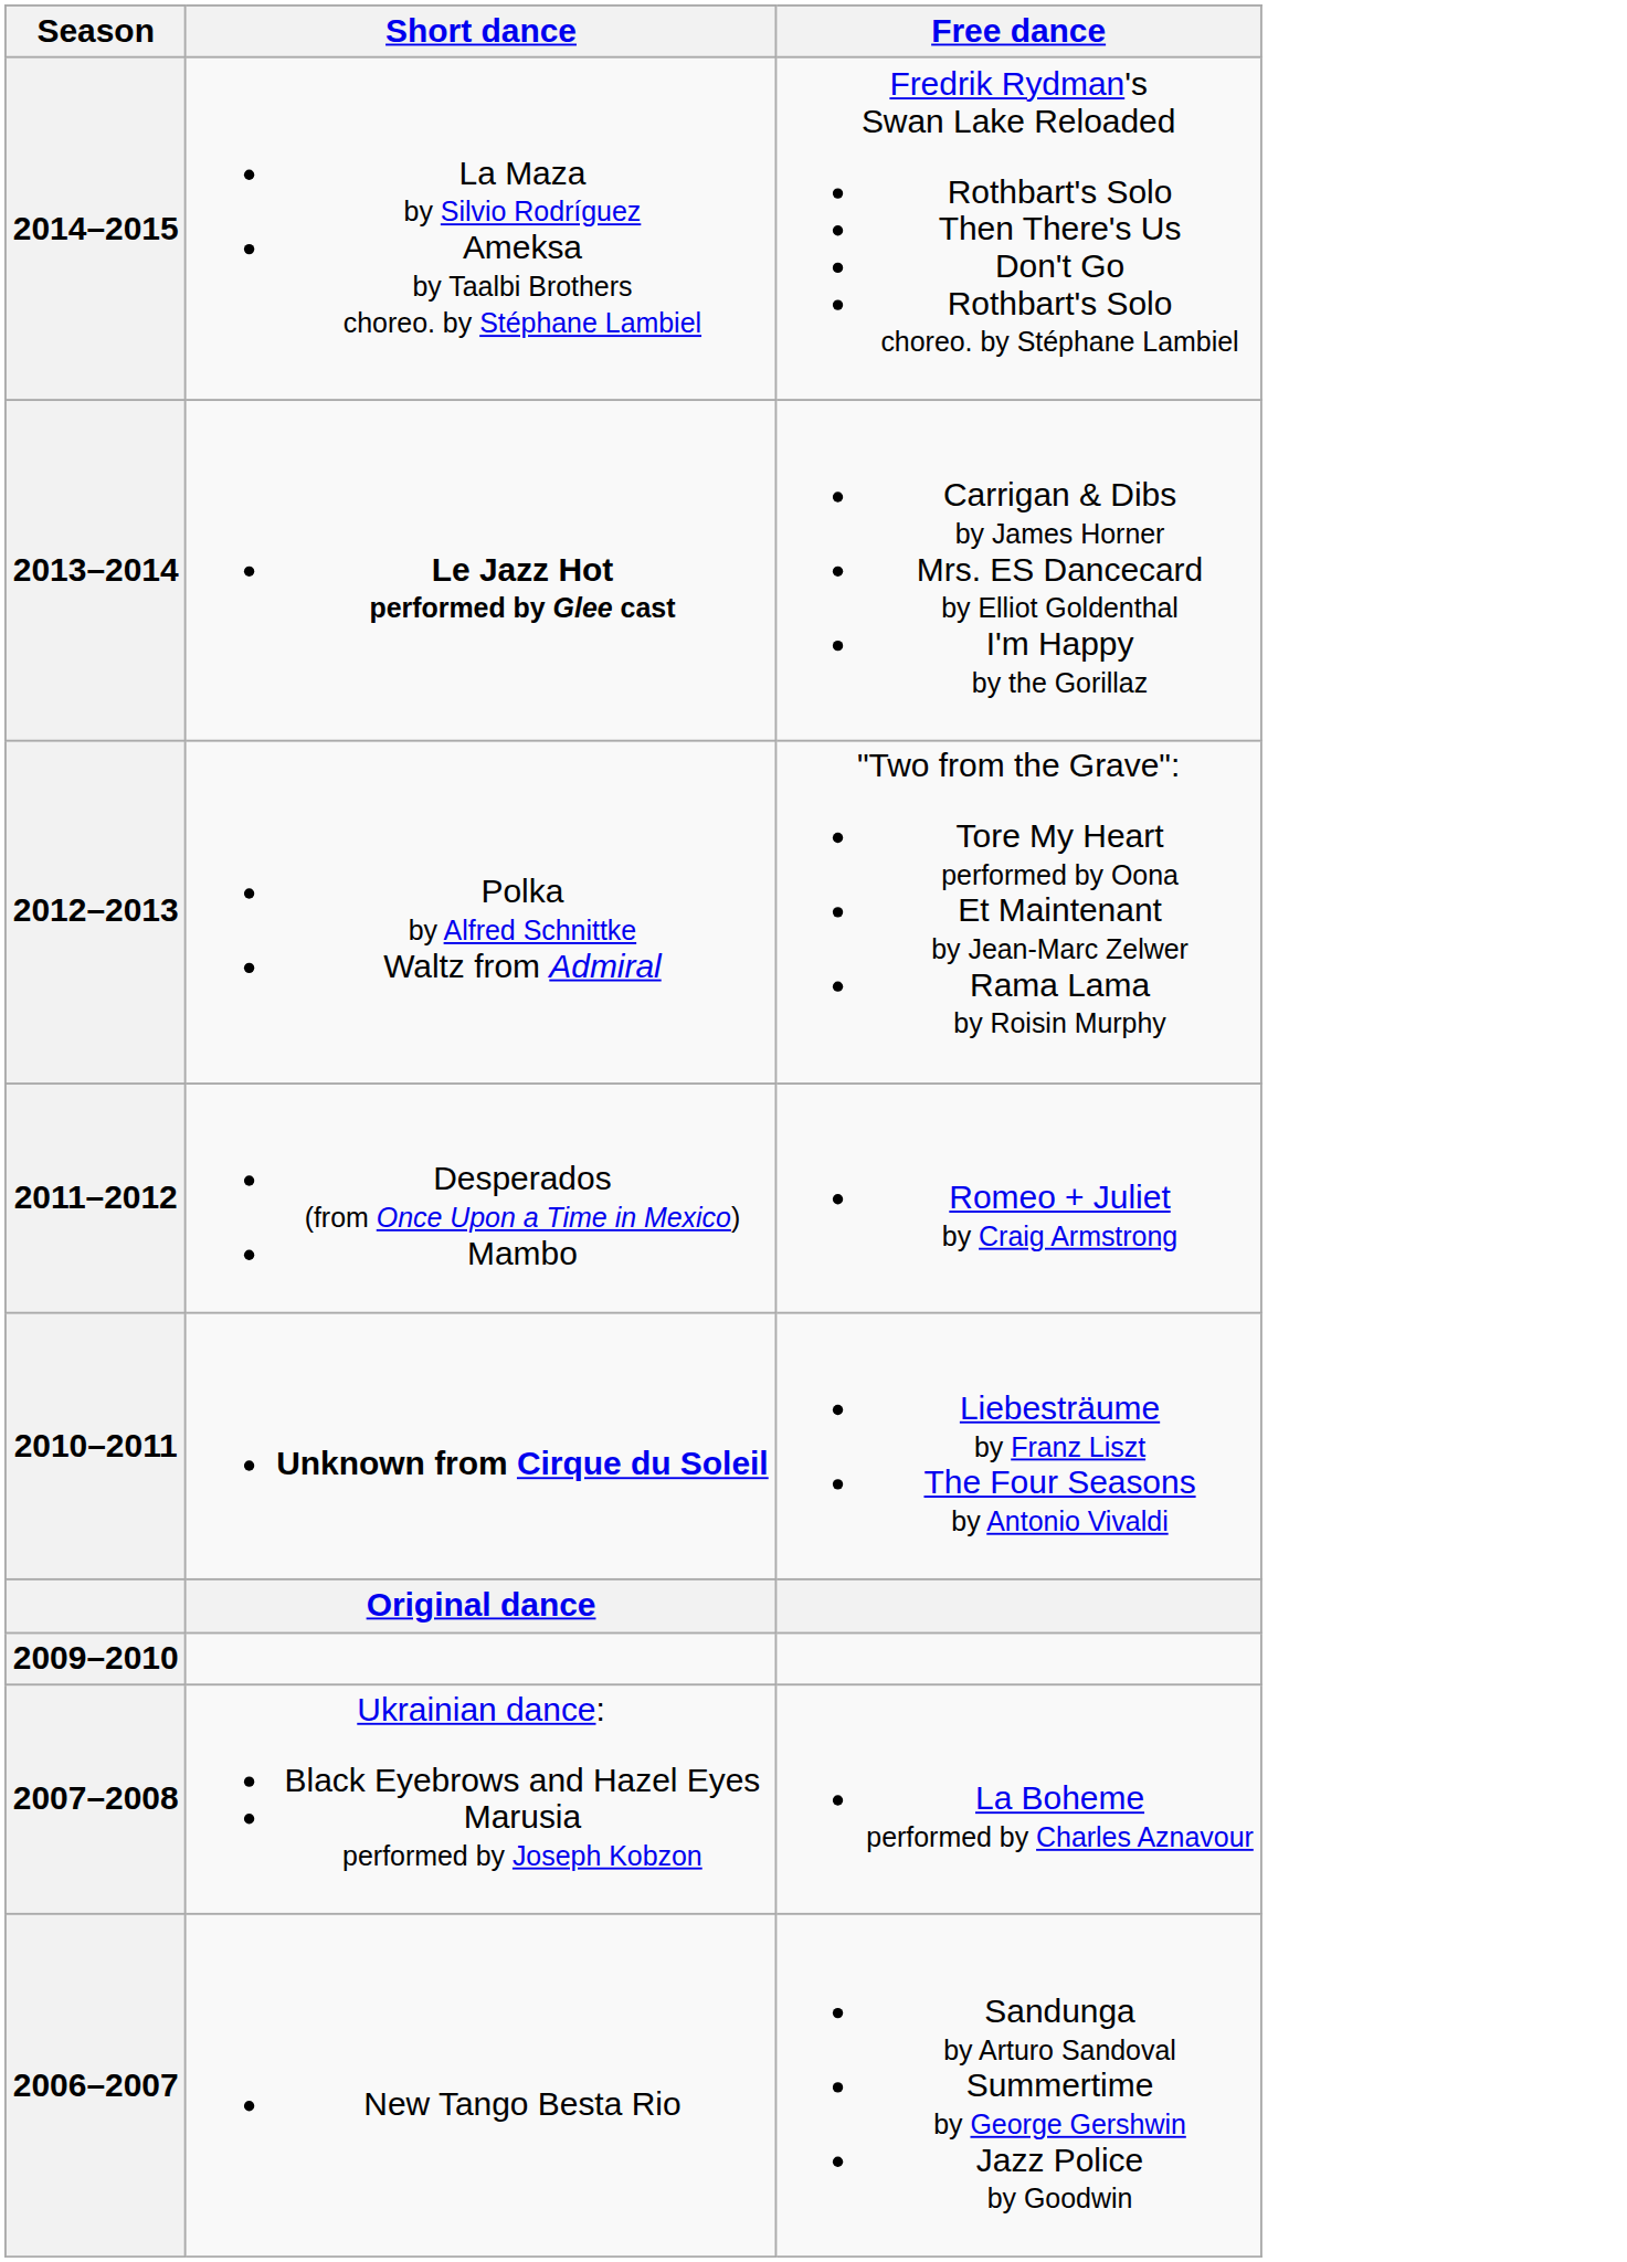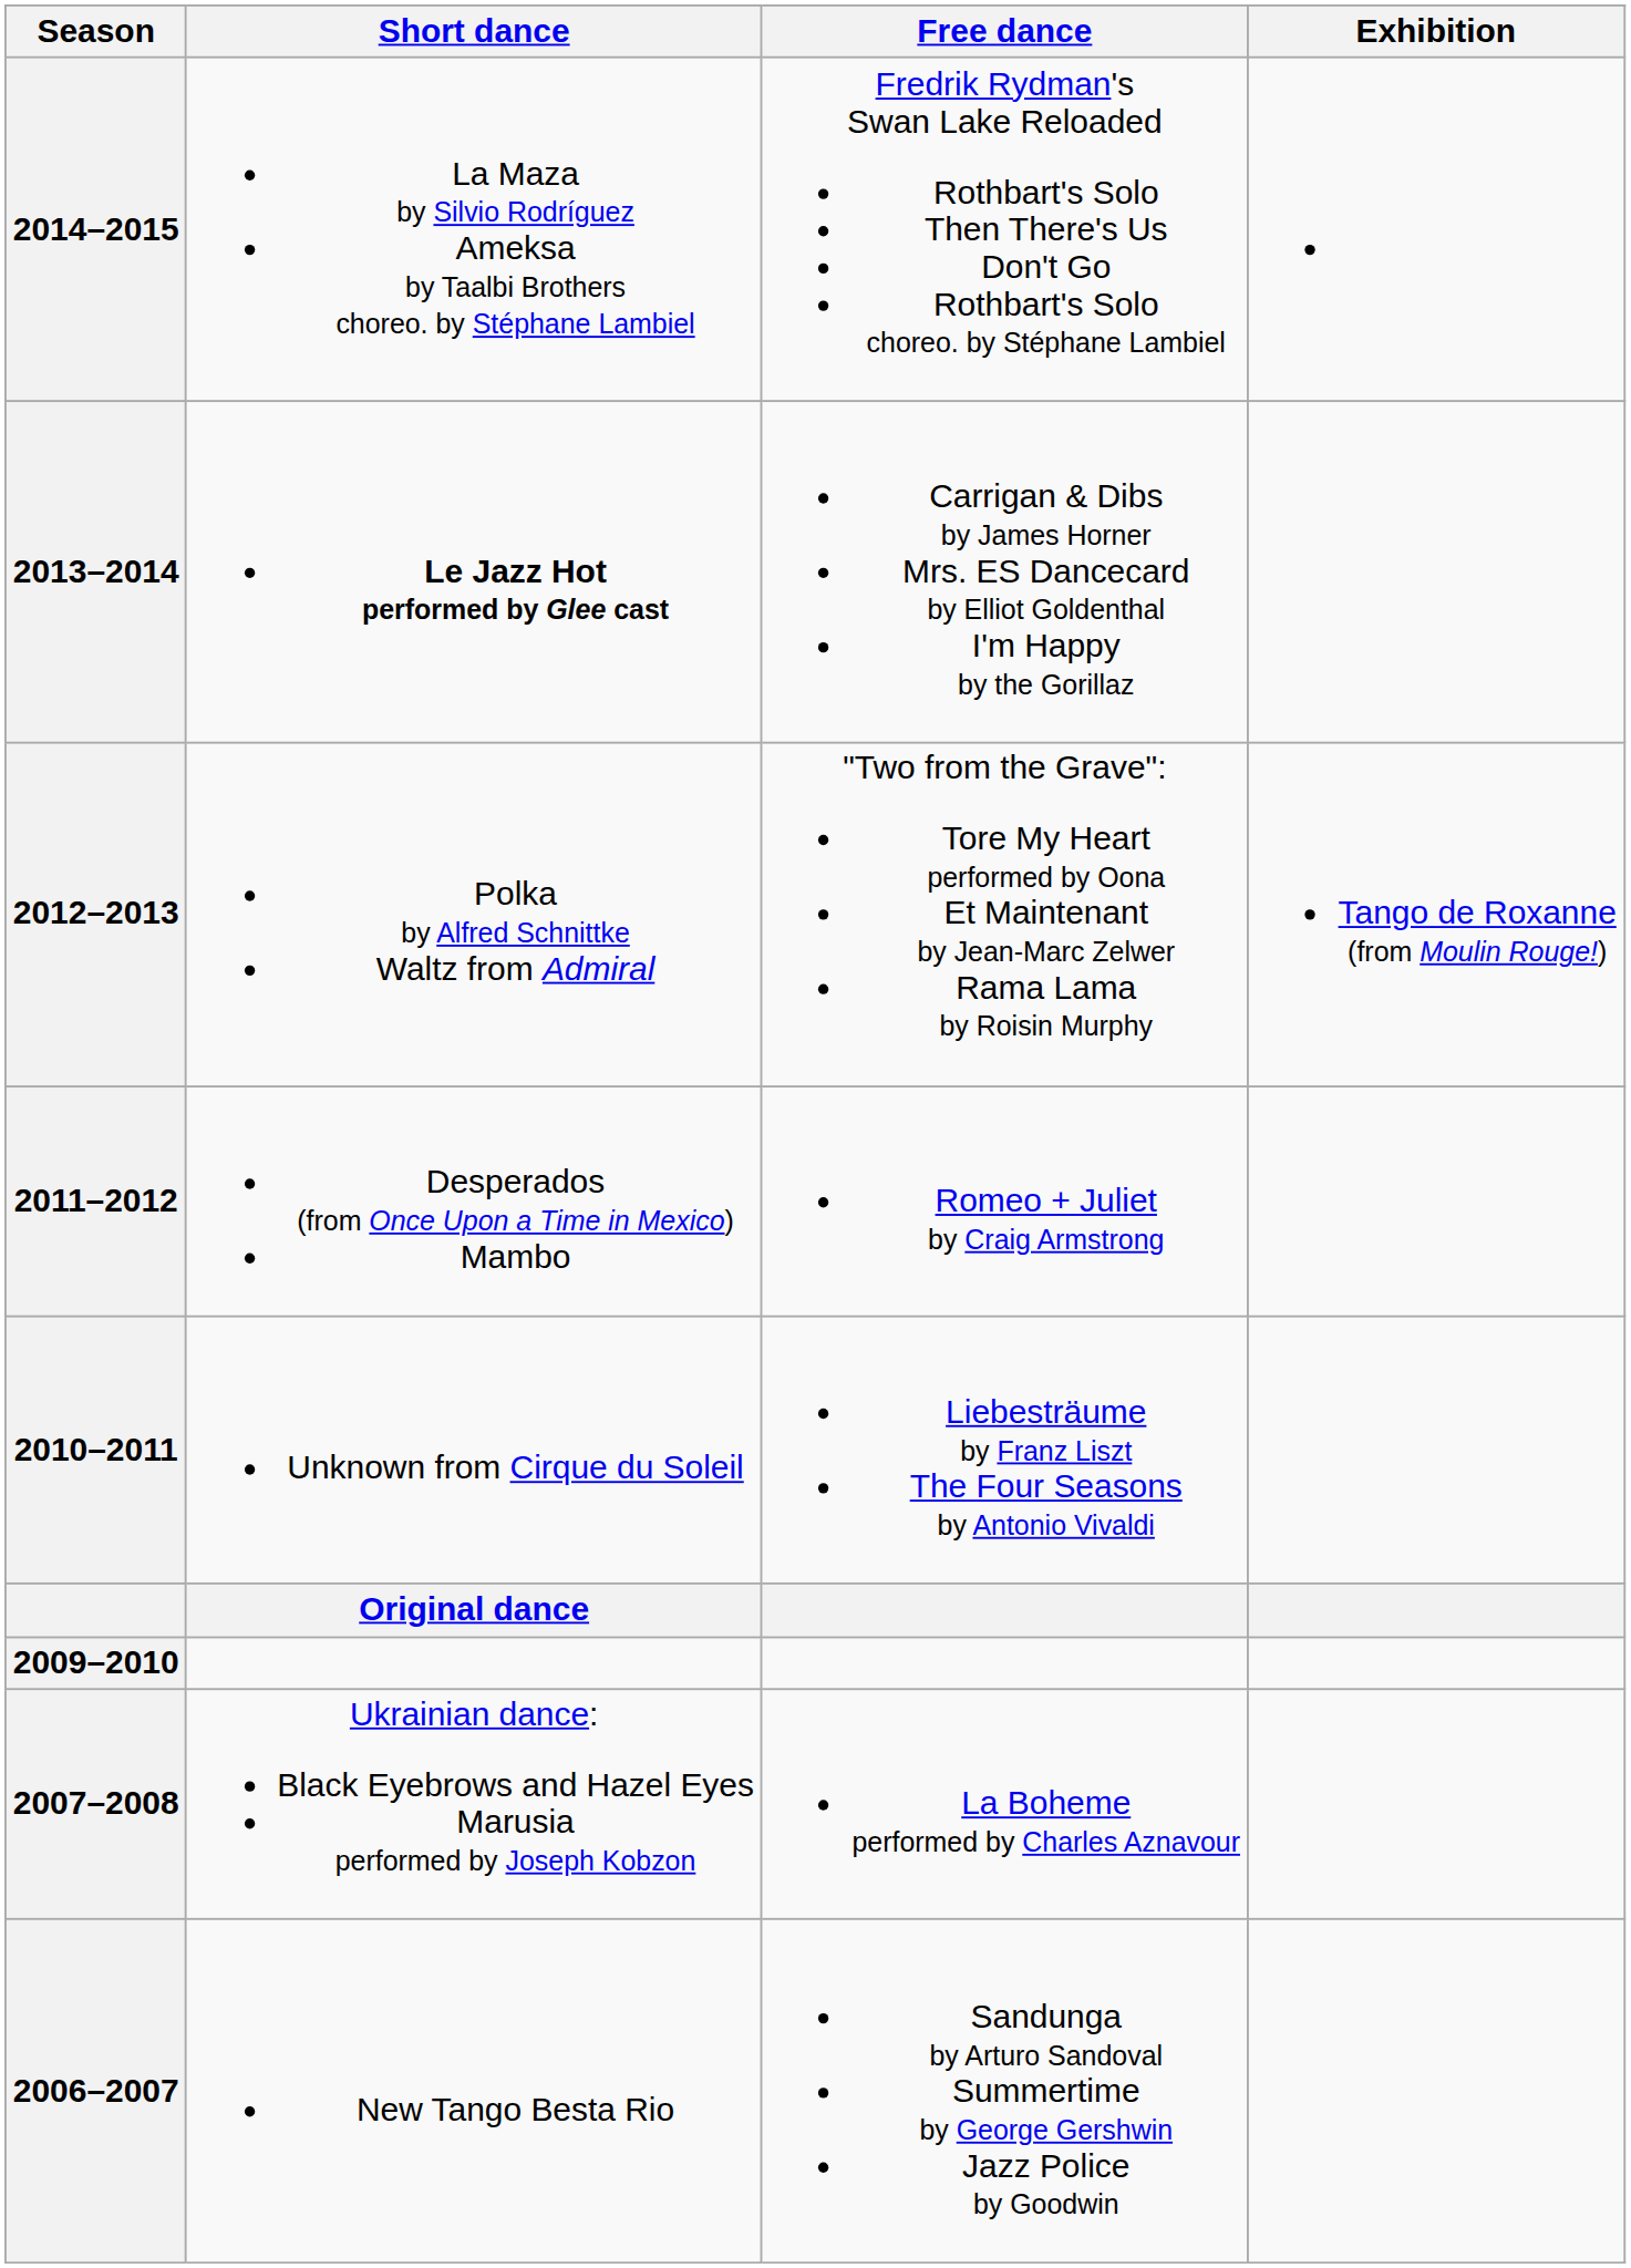+ column: Exhibition | Tango de Roxanne (from Moulin Rouge!)
2010–2011 | Short dance: bold -> normal
